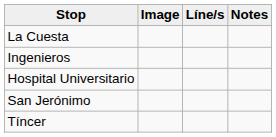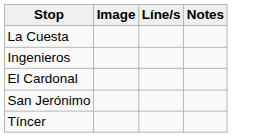- row: Hospital Universitario
+ row: El Cardonal
